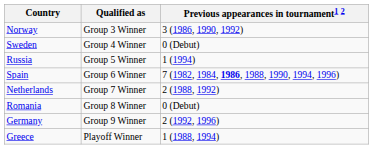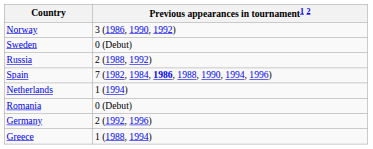- column: Qualified as | Group 3 Winner | Group 4 Winner | Group 5 Winner | Group 6 Winner | Group 7 Winner | Group 8 Winner | Group 9 Winner | Playoff Winner
Russia | Previous appearances in tournament1 2: 1 (1994) -> 2 (1988, 1992)
Netherlands | Previous appearances in tournament1 2: 2 (1988, 1992) -> 1 (1994)
